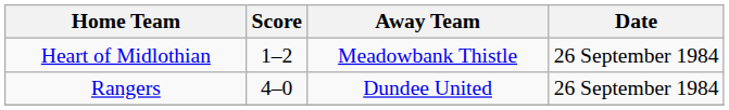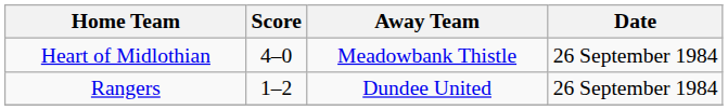Heart of Midlothian | Score: 1–2 -> 4–0
Rangers | Score: 4–0 -> 1–2
